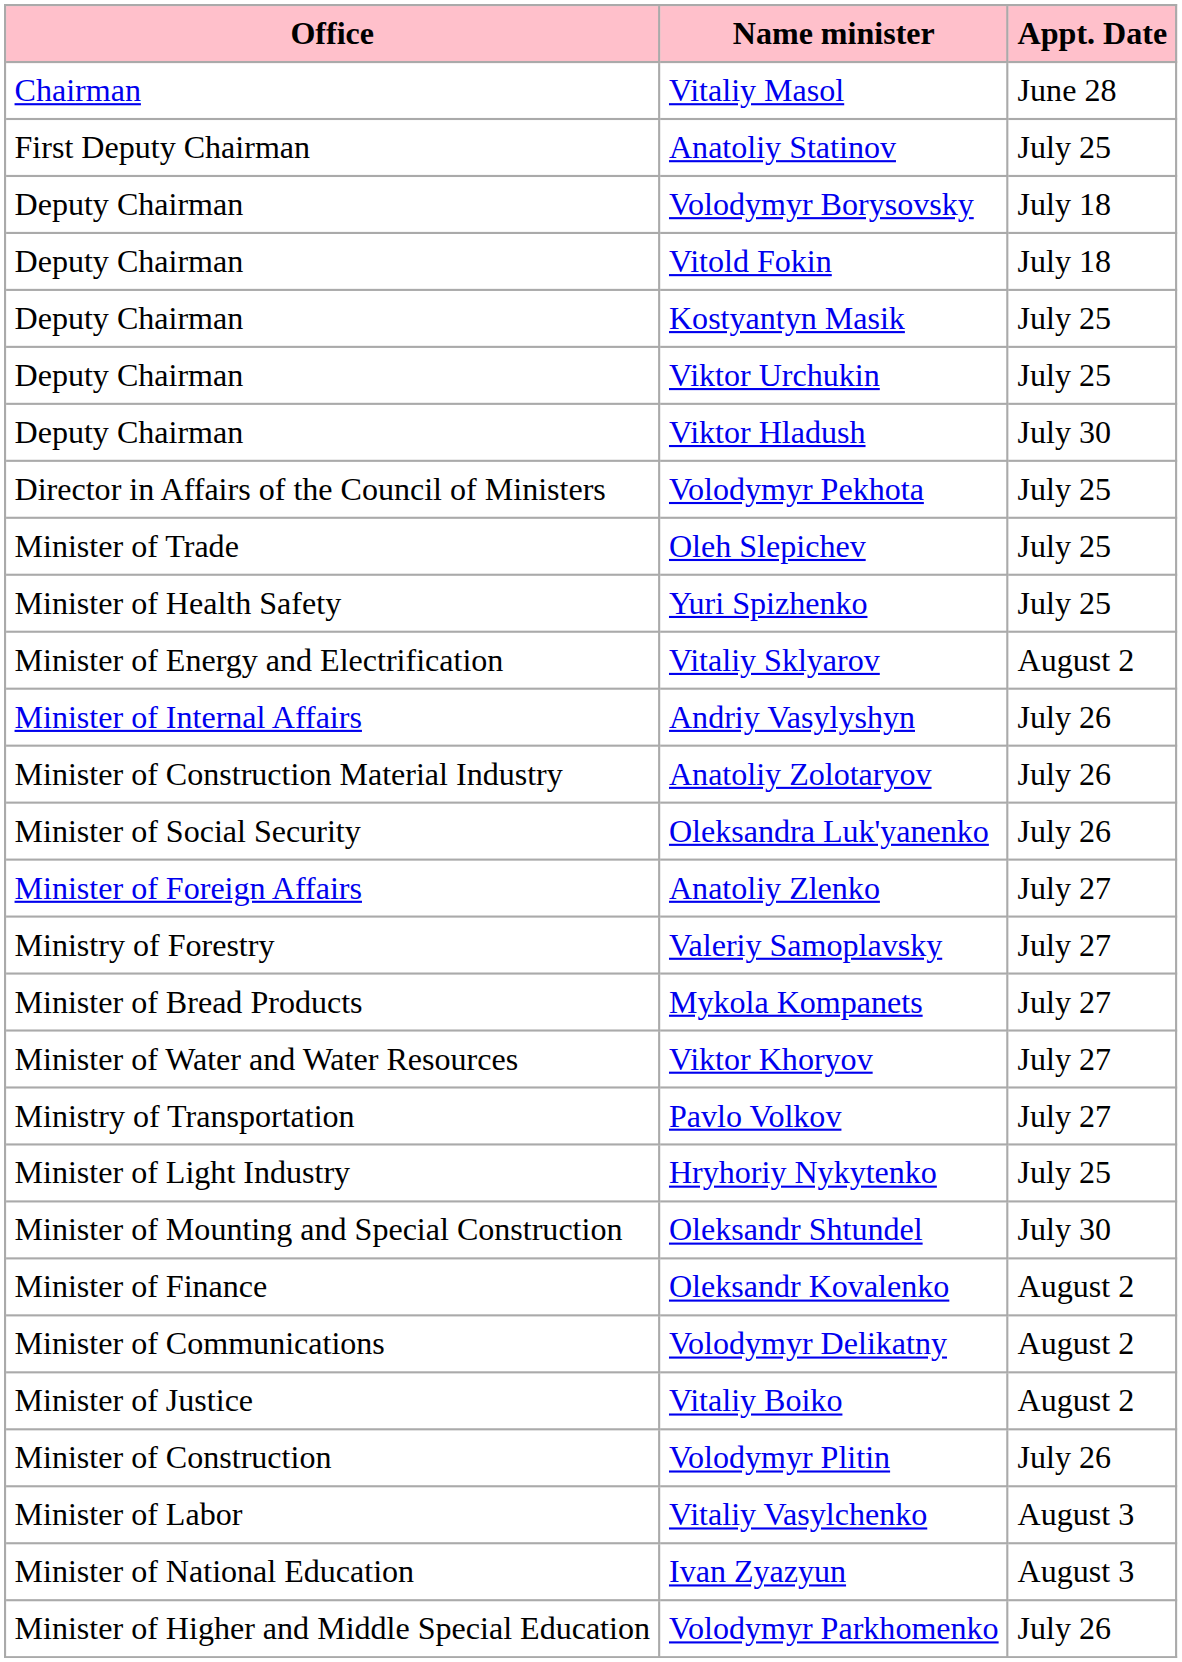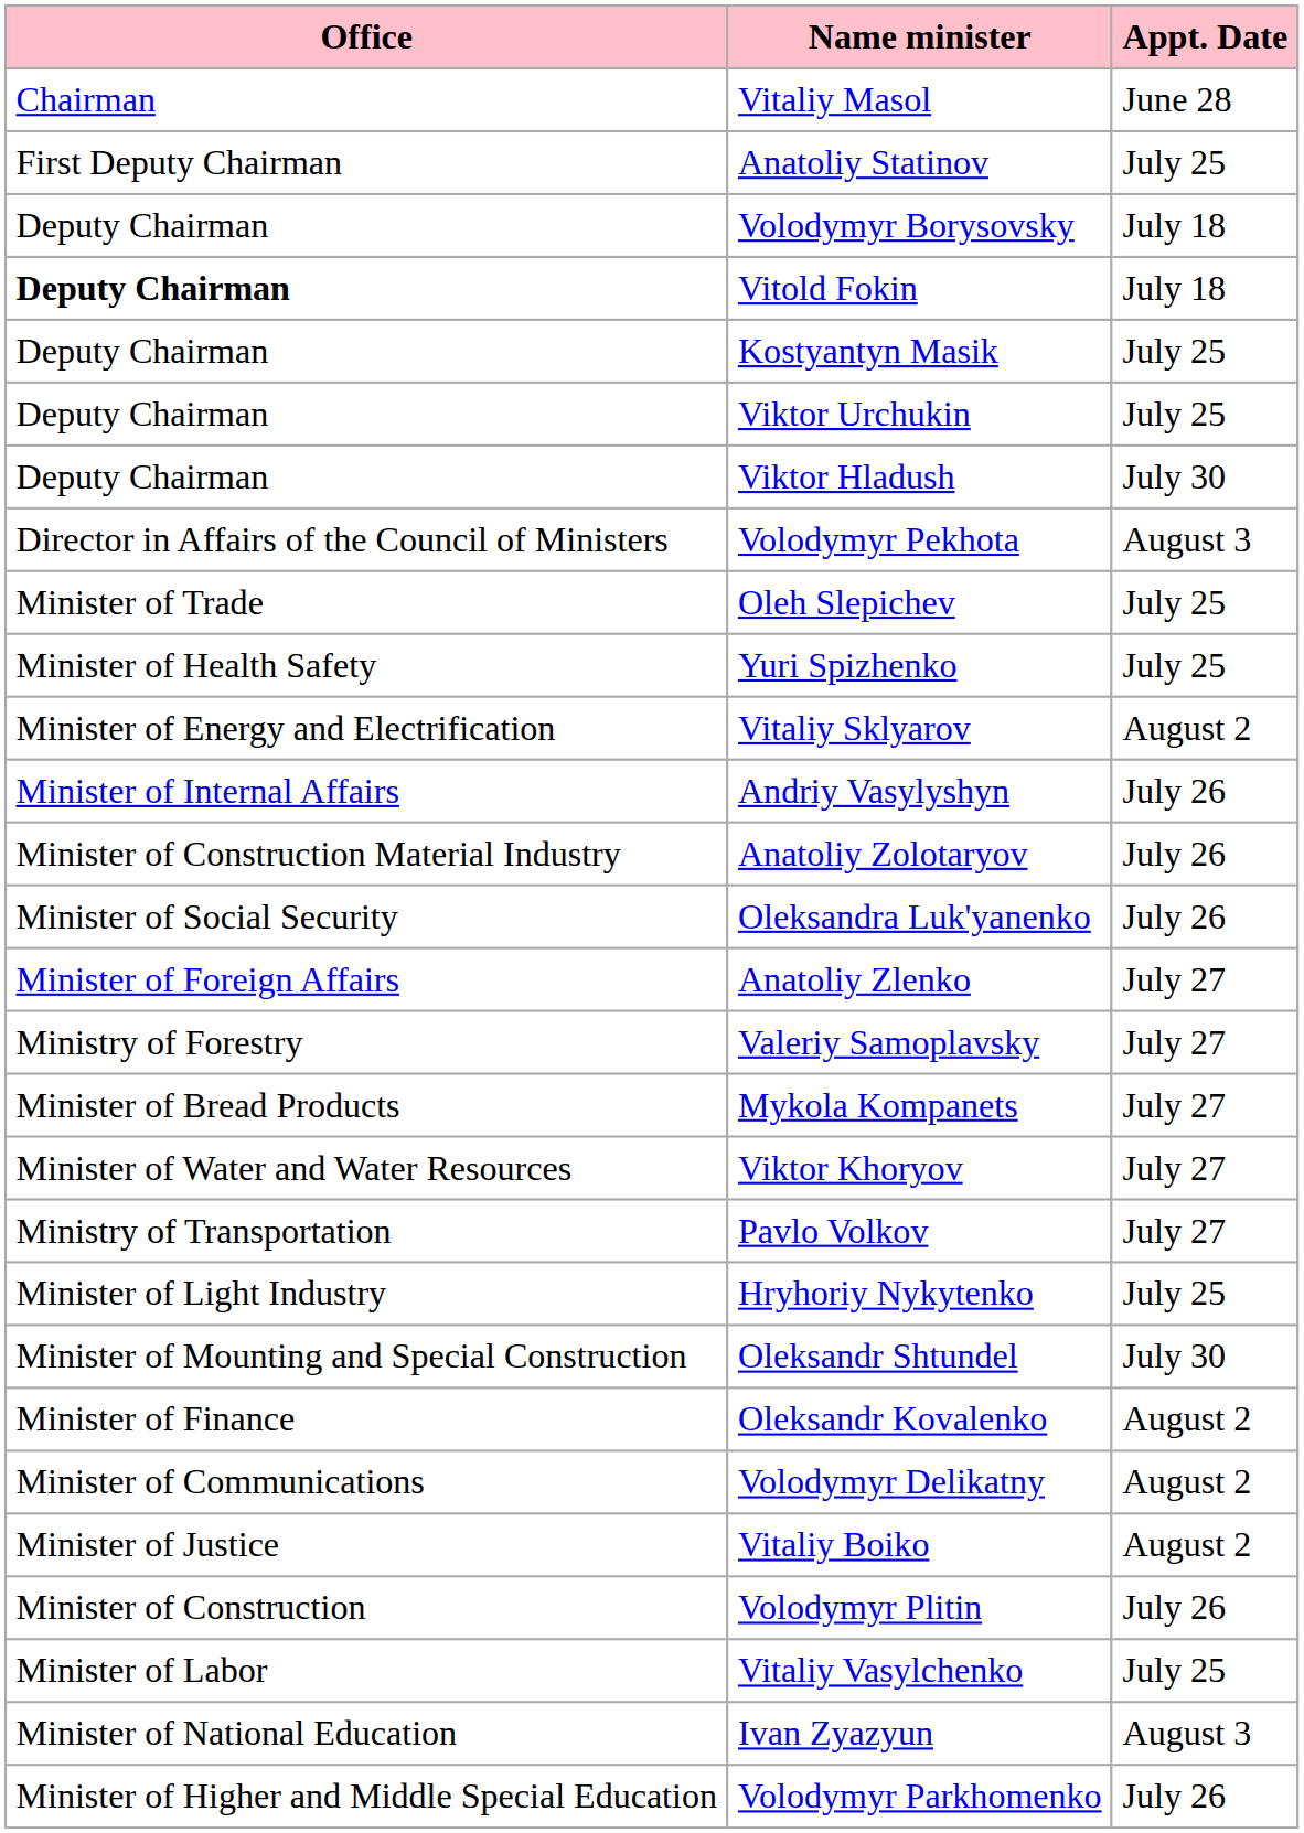Vitold Fokin | Office: normal -> bold
Volodymyr Pekhota | Appt. Date: July 25 -> August 3
Vitaliy Vasylchenko | Appt. Date: August 3 -> July 25
